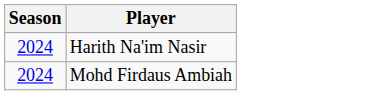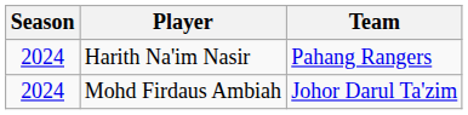+ column: Team | Pahang Rangers | Johor Darul Ta'zim
